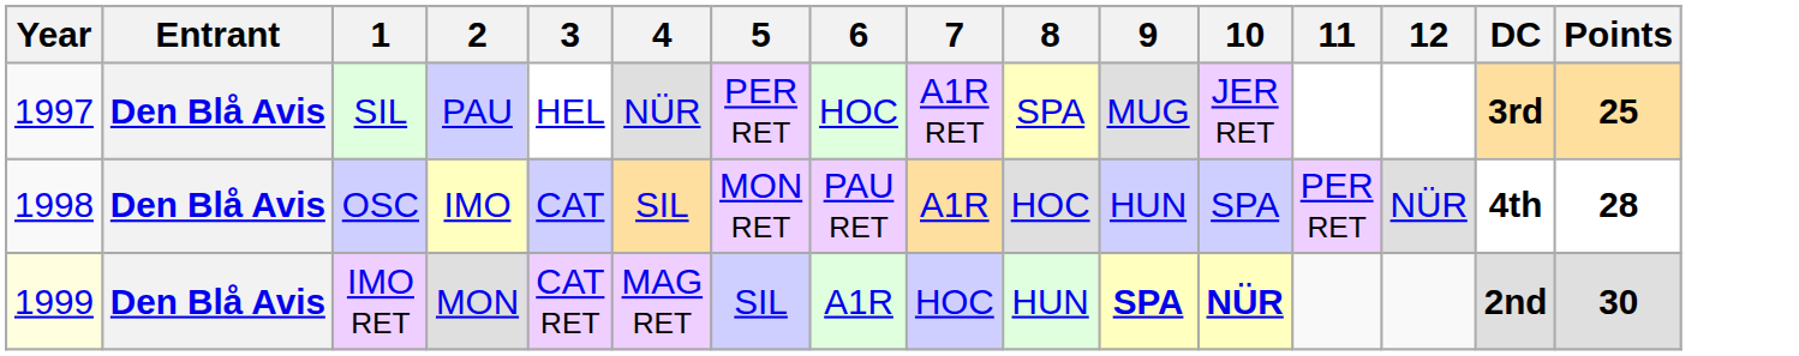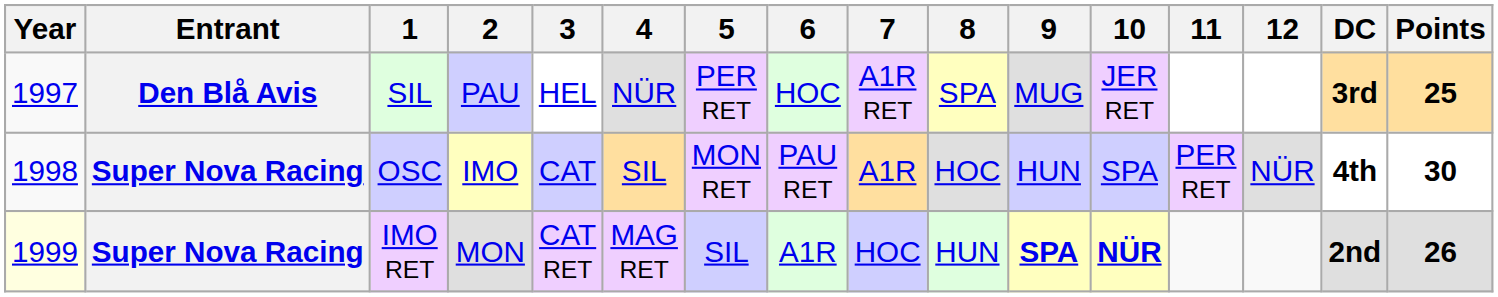OSC | Entrant: Den Blå Avis -> Super Nova Racing
OSC | Points: 28 -> 30
IMO RET | Entrant: Den Blå Avis -> Super Nova Racing
IMO RET | Points: 30 -> 26
